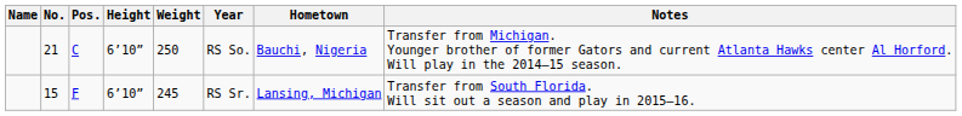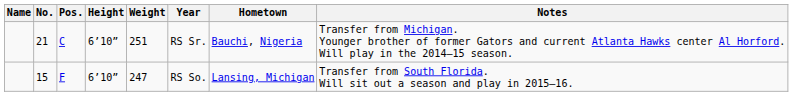21 | Weight: 250 -> 251
21 | Year: RS So. -> RS Sr.
15 | Weight: 245 -> 247
15 | Year: RS Sr. -> RS So.
